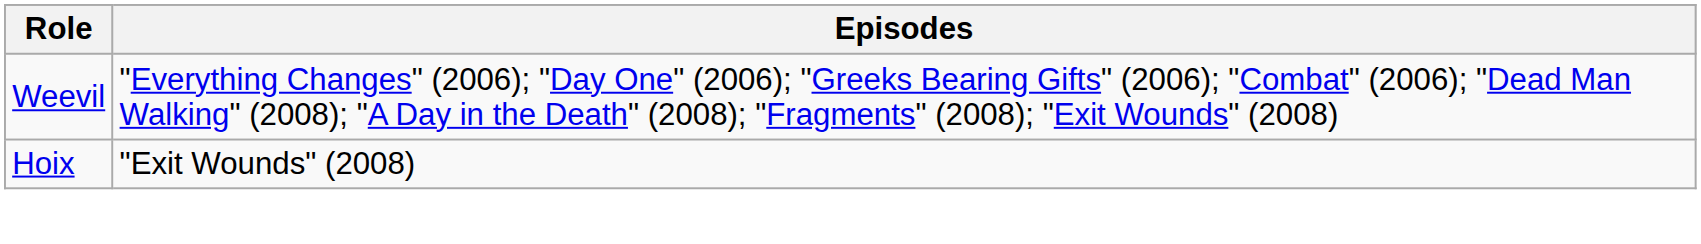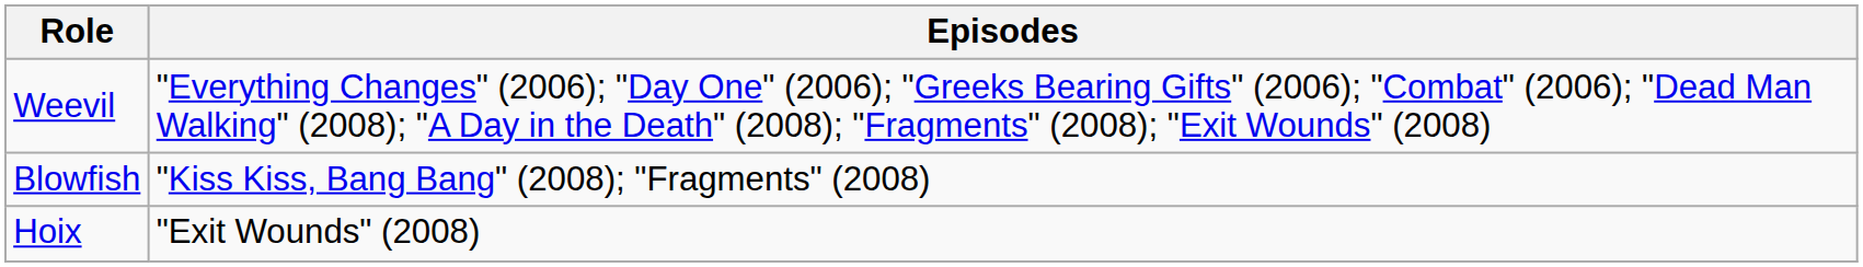+ row: Blowfish | "Kiss Kiss, Bang Bang" (2008); "Fragments" (2008)
